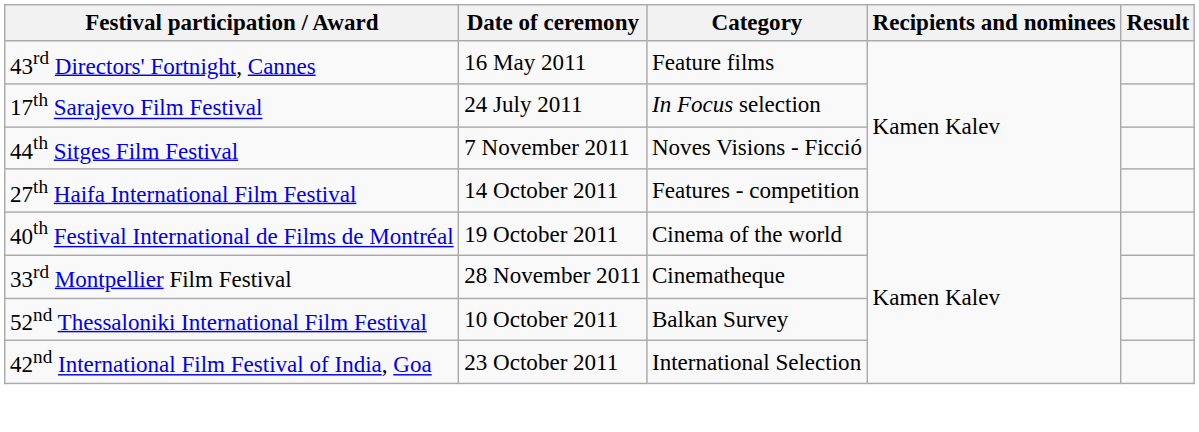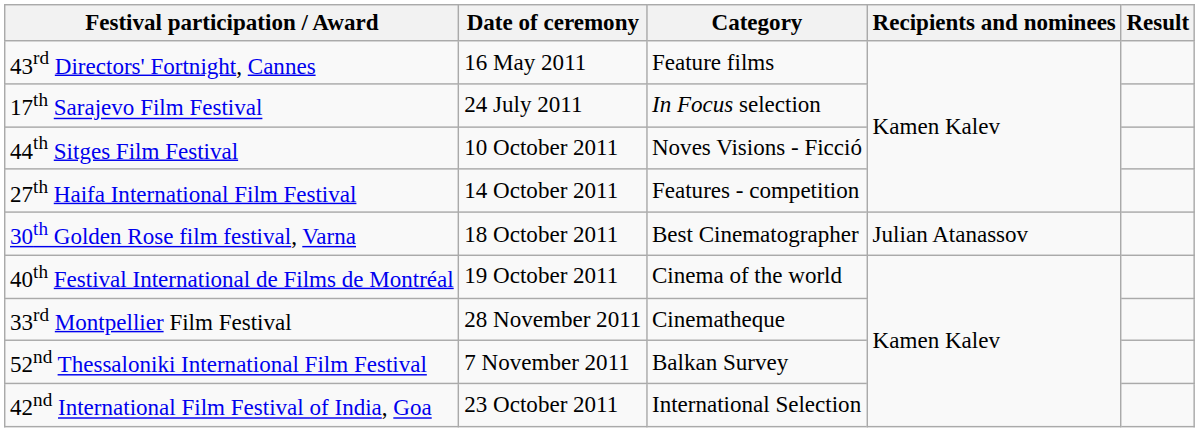44th Sitges Film Festival | Date of ceremony: 7 November 2011 -> 10 October 2011
+ row: 30th Golden Rose film festival, Varna | 18 October 2011 | Best Cinematographer | Julian Atanassov
52nd Thessaloniki International Film Festival | Date of ceremony: 10 October 2011 -> 7 November 2011
